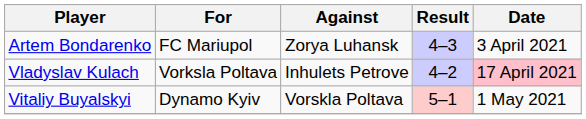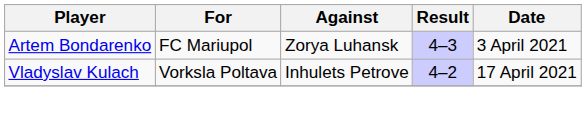Vladyslav Kulach | Date: pink background -> no background
- row: Vitaliy Buyalskyi | Dynamo Kyiv | Vorskla Poltava | 5–1 | 1 May 2021
